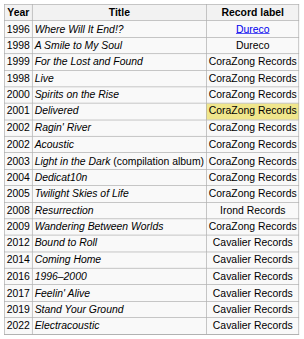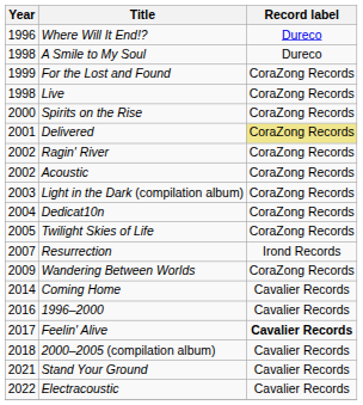Resurrection | Year: 2008 -> 2007
- row: 2012 | Bound to Roll | Cavalier Records
Feelin' Alive | Record label: normal -> bold
+ row: 2018 | 2000–2005 (compilation album) | Cavalier Records
Stand Your Ground | Year: 2019 -> 2021
